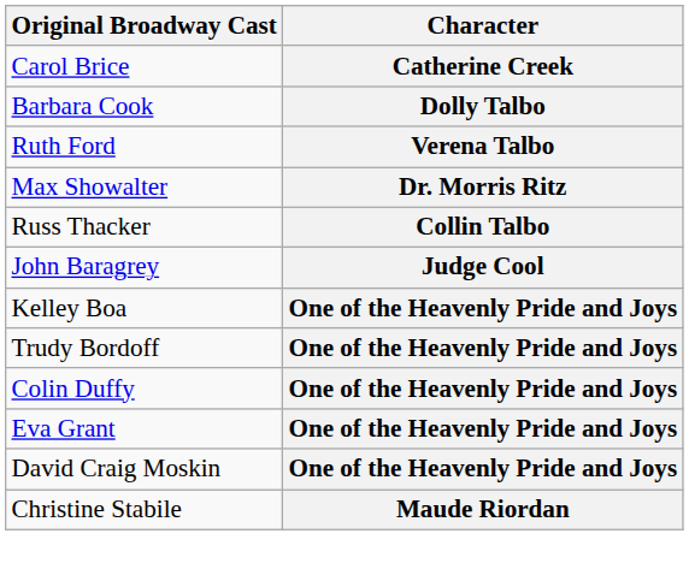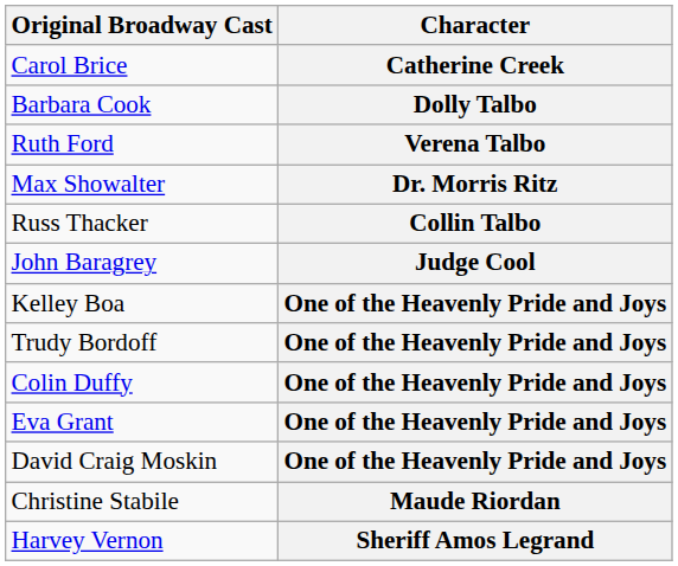+ row: Harvey Vernon | Sheriff Amos Legrand
